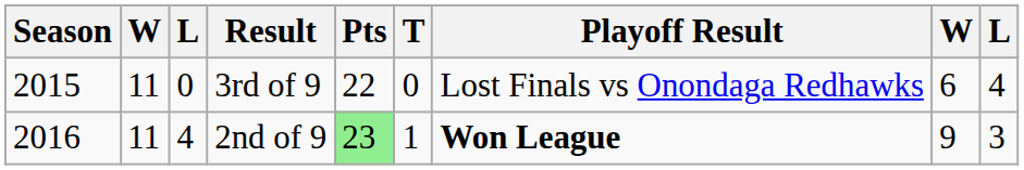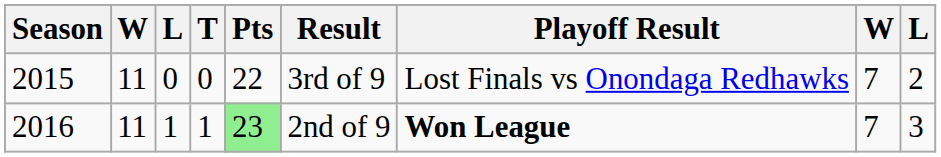columns swapped: T <-> Result
2015 | column 8: 6 -> 7
2015 | column 9: 4 -> 2
2016 | column 3: 4 -> 1
2016 | column 8: 9 -> 7
